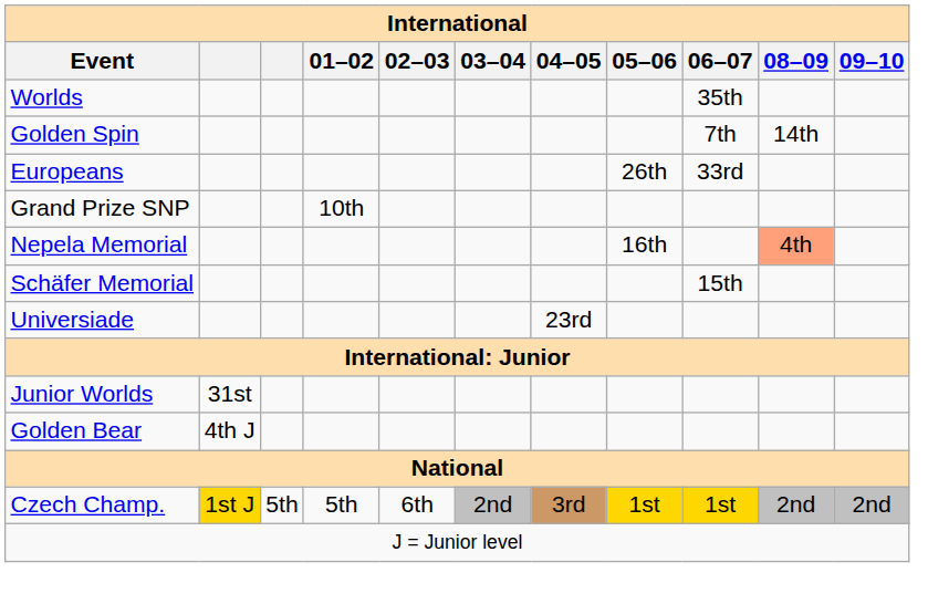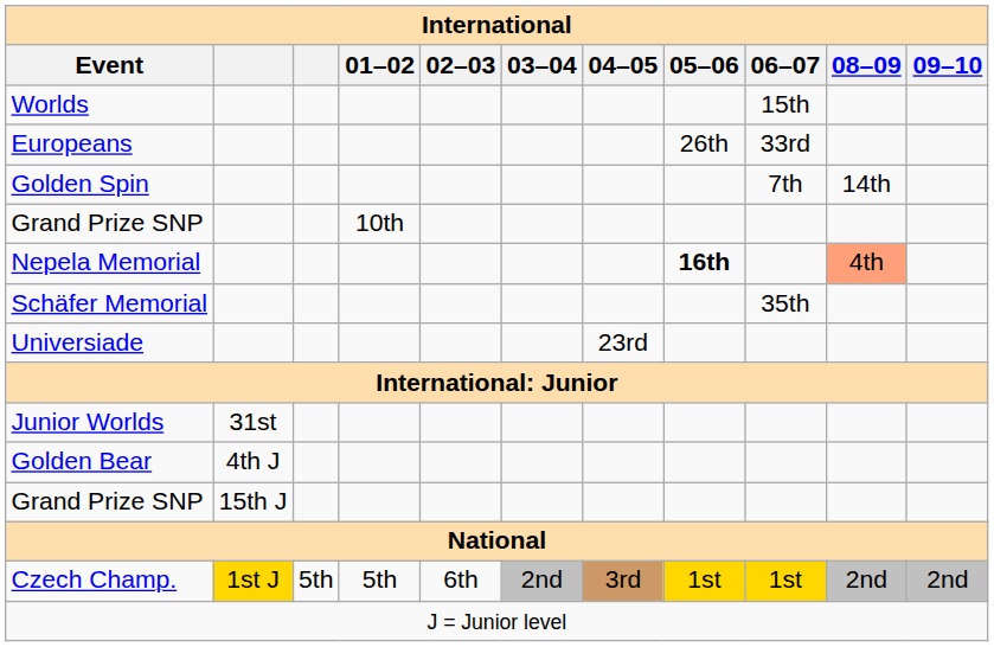Worlds | 06–07: 35th -> 15th
rows swapped: Europeans <-> Golden Spin
Nepela Memorial | 05–06: normal -> bold
Schäfer Memorial | 06–07: 15th -> 35th
+ row: Grand Prize SNP | 15th J
